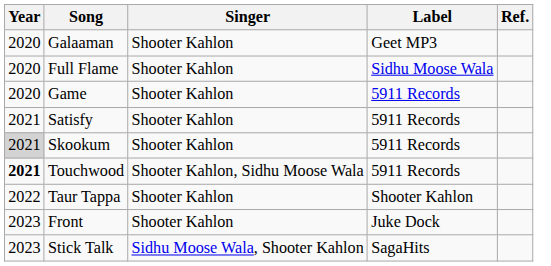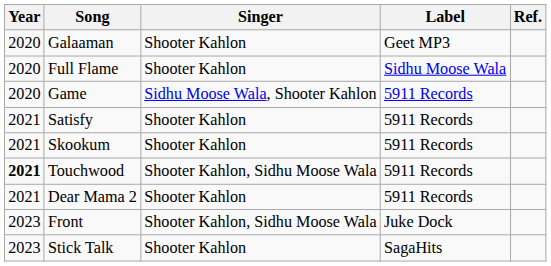Game | Singer: Shooter Kahlon -> Sidhu Moose Wala, Shooter Kahlon
Skookum | Year: lightgrey background -> no background
+ row: 2021 | Dear Mama 2 | Shooter Kahlon | 5911 Records
- row: 2022 | Taur Tappa | Shooter Kahlon | Shooter Kahlon
Front | Singer: Shooter Kahlon -> Shooter Kahlon, Sidhu Moose Wala
Stick Talk | Singer: Sidhu Moose Wala, Shooter Kahlon -> Shooter Kahlon
